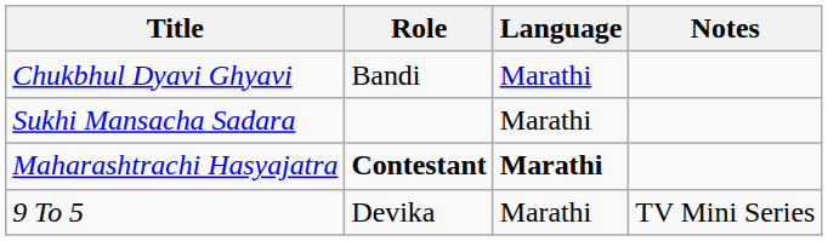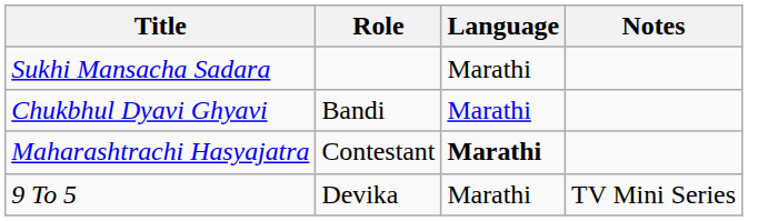rows swapped: Chukbhul Dyavi Ghyavi <-> Sukhi Mansacha Sadara
Maharashtrachi Hasyajatra | Role: bold -> normal
